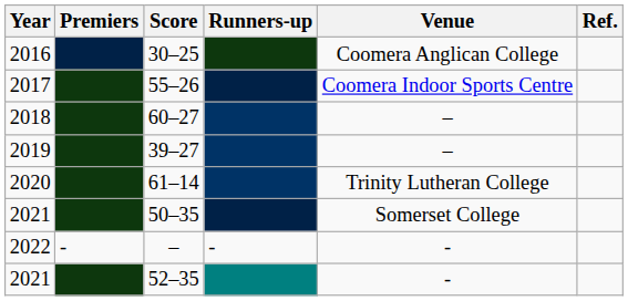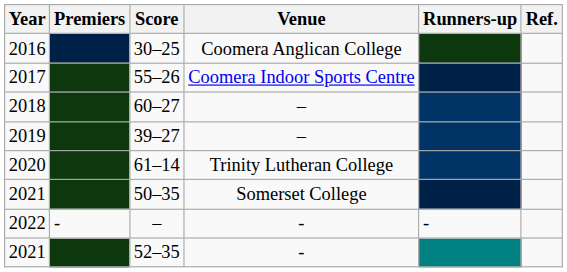columns swapped: Runners-up <-> Venue
